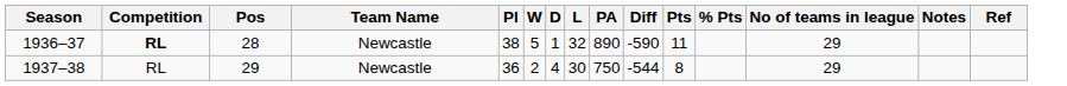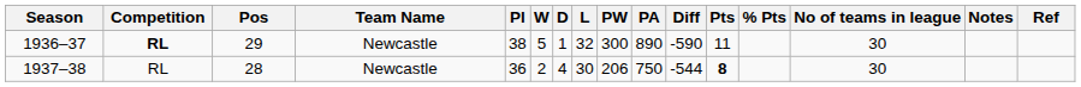+ column: PW | 300 | 206
1936–37 | Pos: 28 -> 29
1936–37 | No of teams in league: 29 -> 30
1937–38 | Pos: 29 -> 28
1937–38 | Pts: normal -> bold
1937–38 | No of teams in league: 29 -> 30
